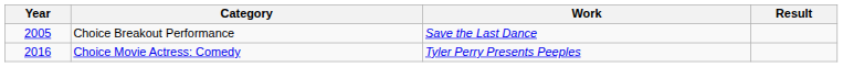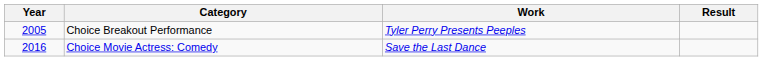Choice Breakout Performance | Work: Save the Last Dance -> Tyler Perry Presents Peeples
Choice Movie Actress: Comedy | Work: Tyler Perry Presents Peeples -> Save the Last Dance
